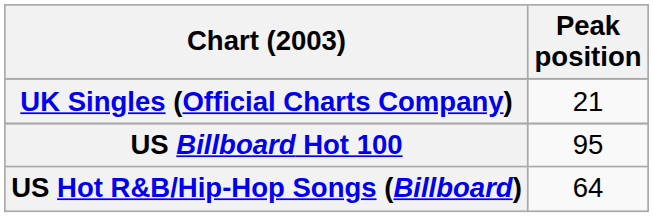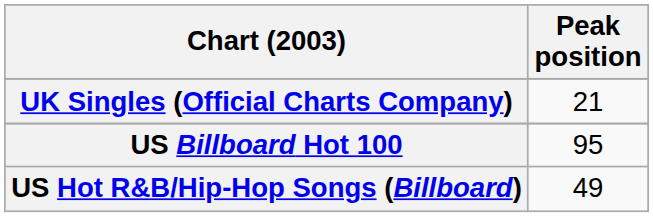US Hot R&B/Hip-Hop Songs (Billboard) | Peak position: 64 -> 49
